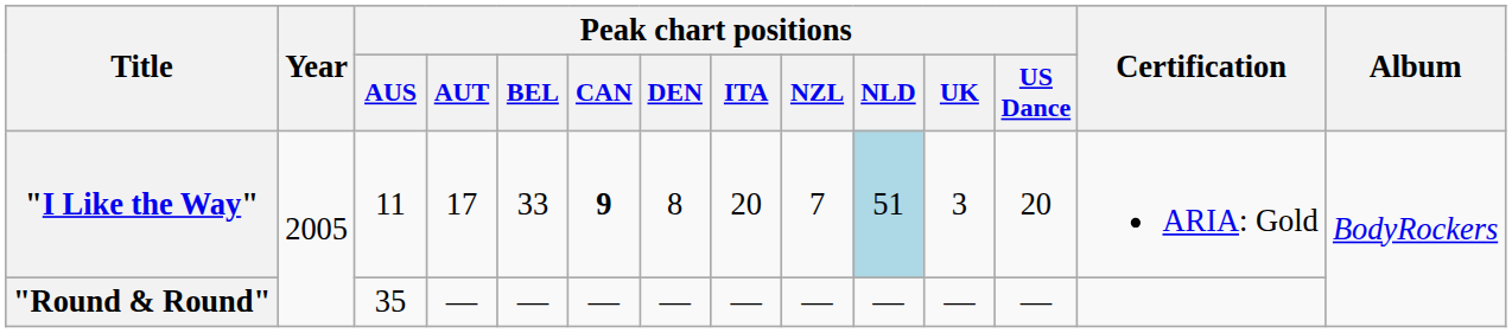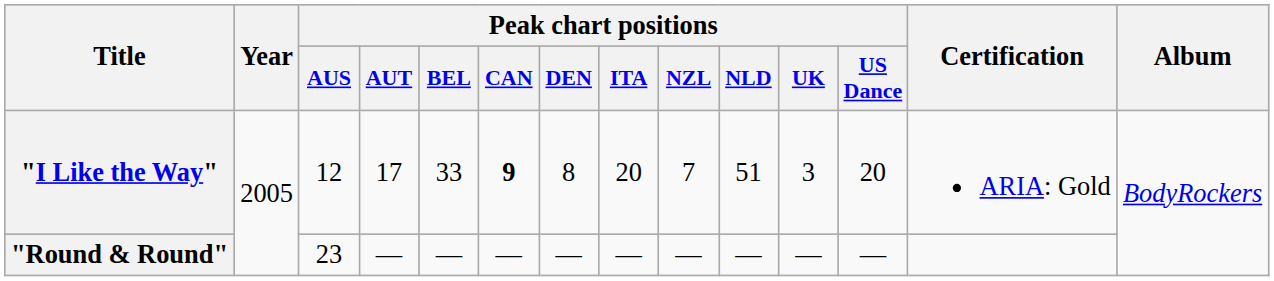"I Like the Way" | Peak chart positions / AUS: 11 -> 12
"I Like the Way" | Peak chart positions / NLD: lightblue background -> no background
"Round & Round" | Peak chart positions / AUS: 35 -> 23
